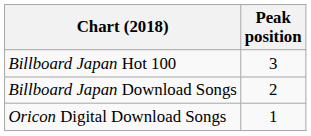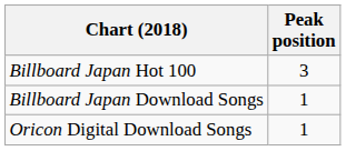Billboard Japan Download Songs | Peak position: 2 -> 1
